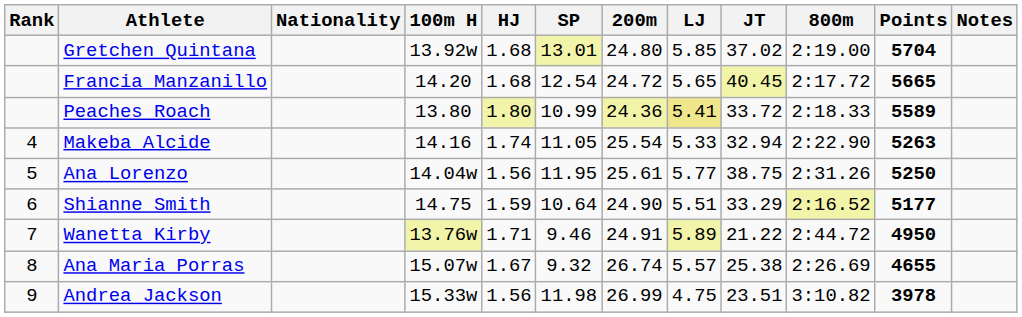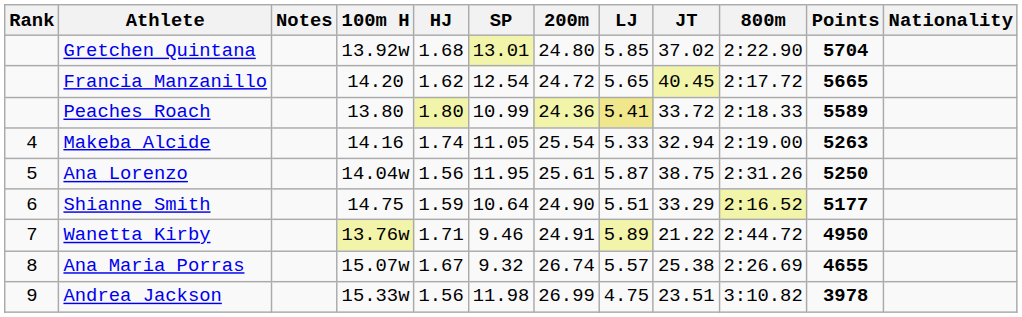columns swapped: Nationality <-> Notes
Gretchen Quintana | 800m: 2:19.00 -> 2:22.90
Francia Manzanillo | HJ: 1.68 -> 1.62
Makeba Alcide | 800m: 2:22.90 -> 2:19.00
Ana Lorenzo | LJ: 5.77 -> 5.87
